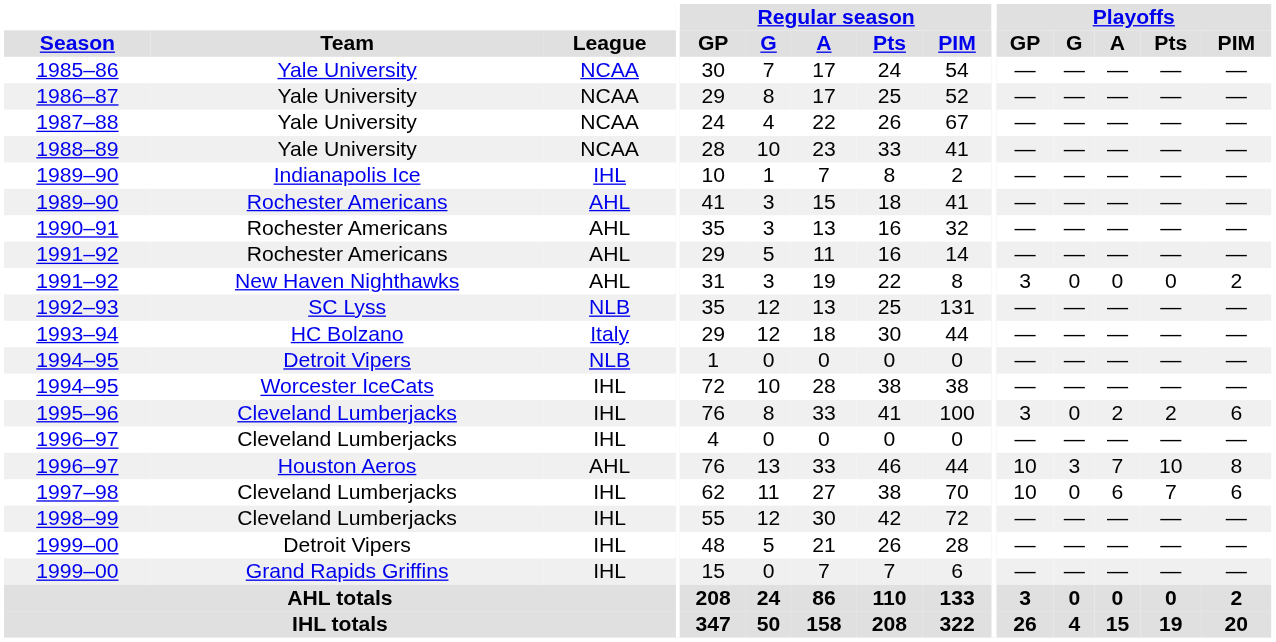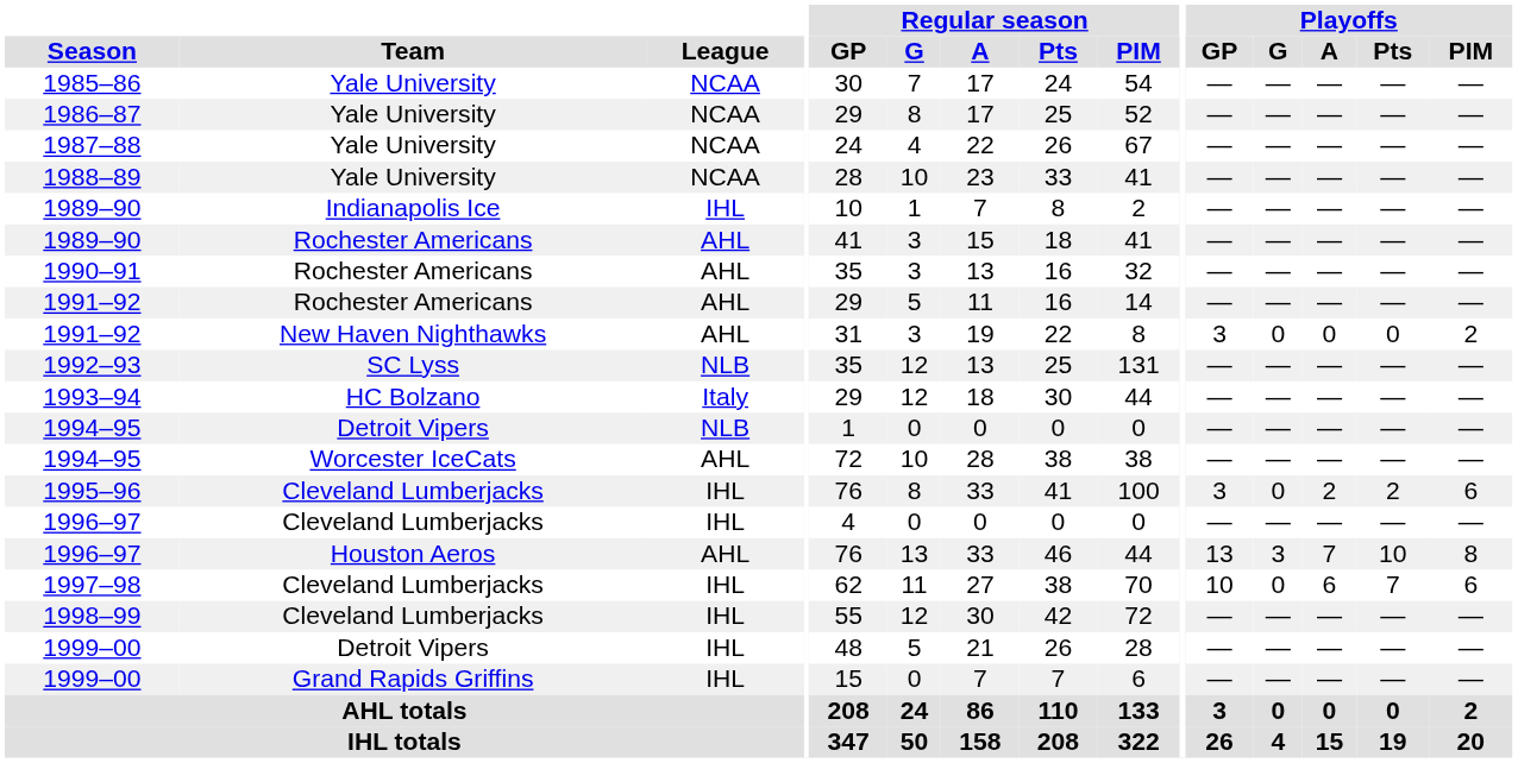1994–95 / Worcester IceCats | League: IHL -> AHL
1996–97 / Houston Aeros | Playoffs / GP: 10 -> 13
